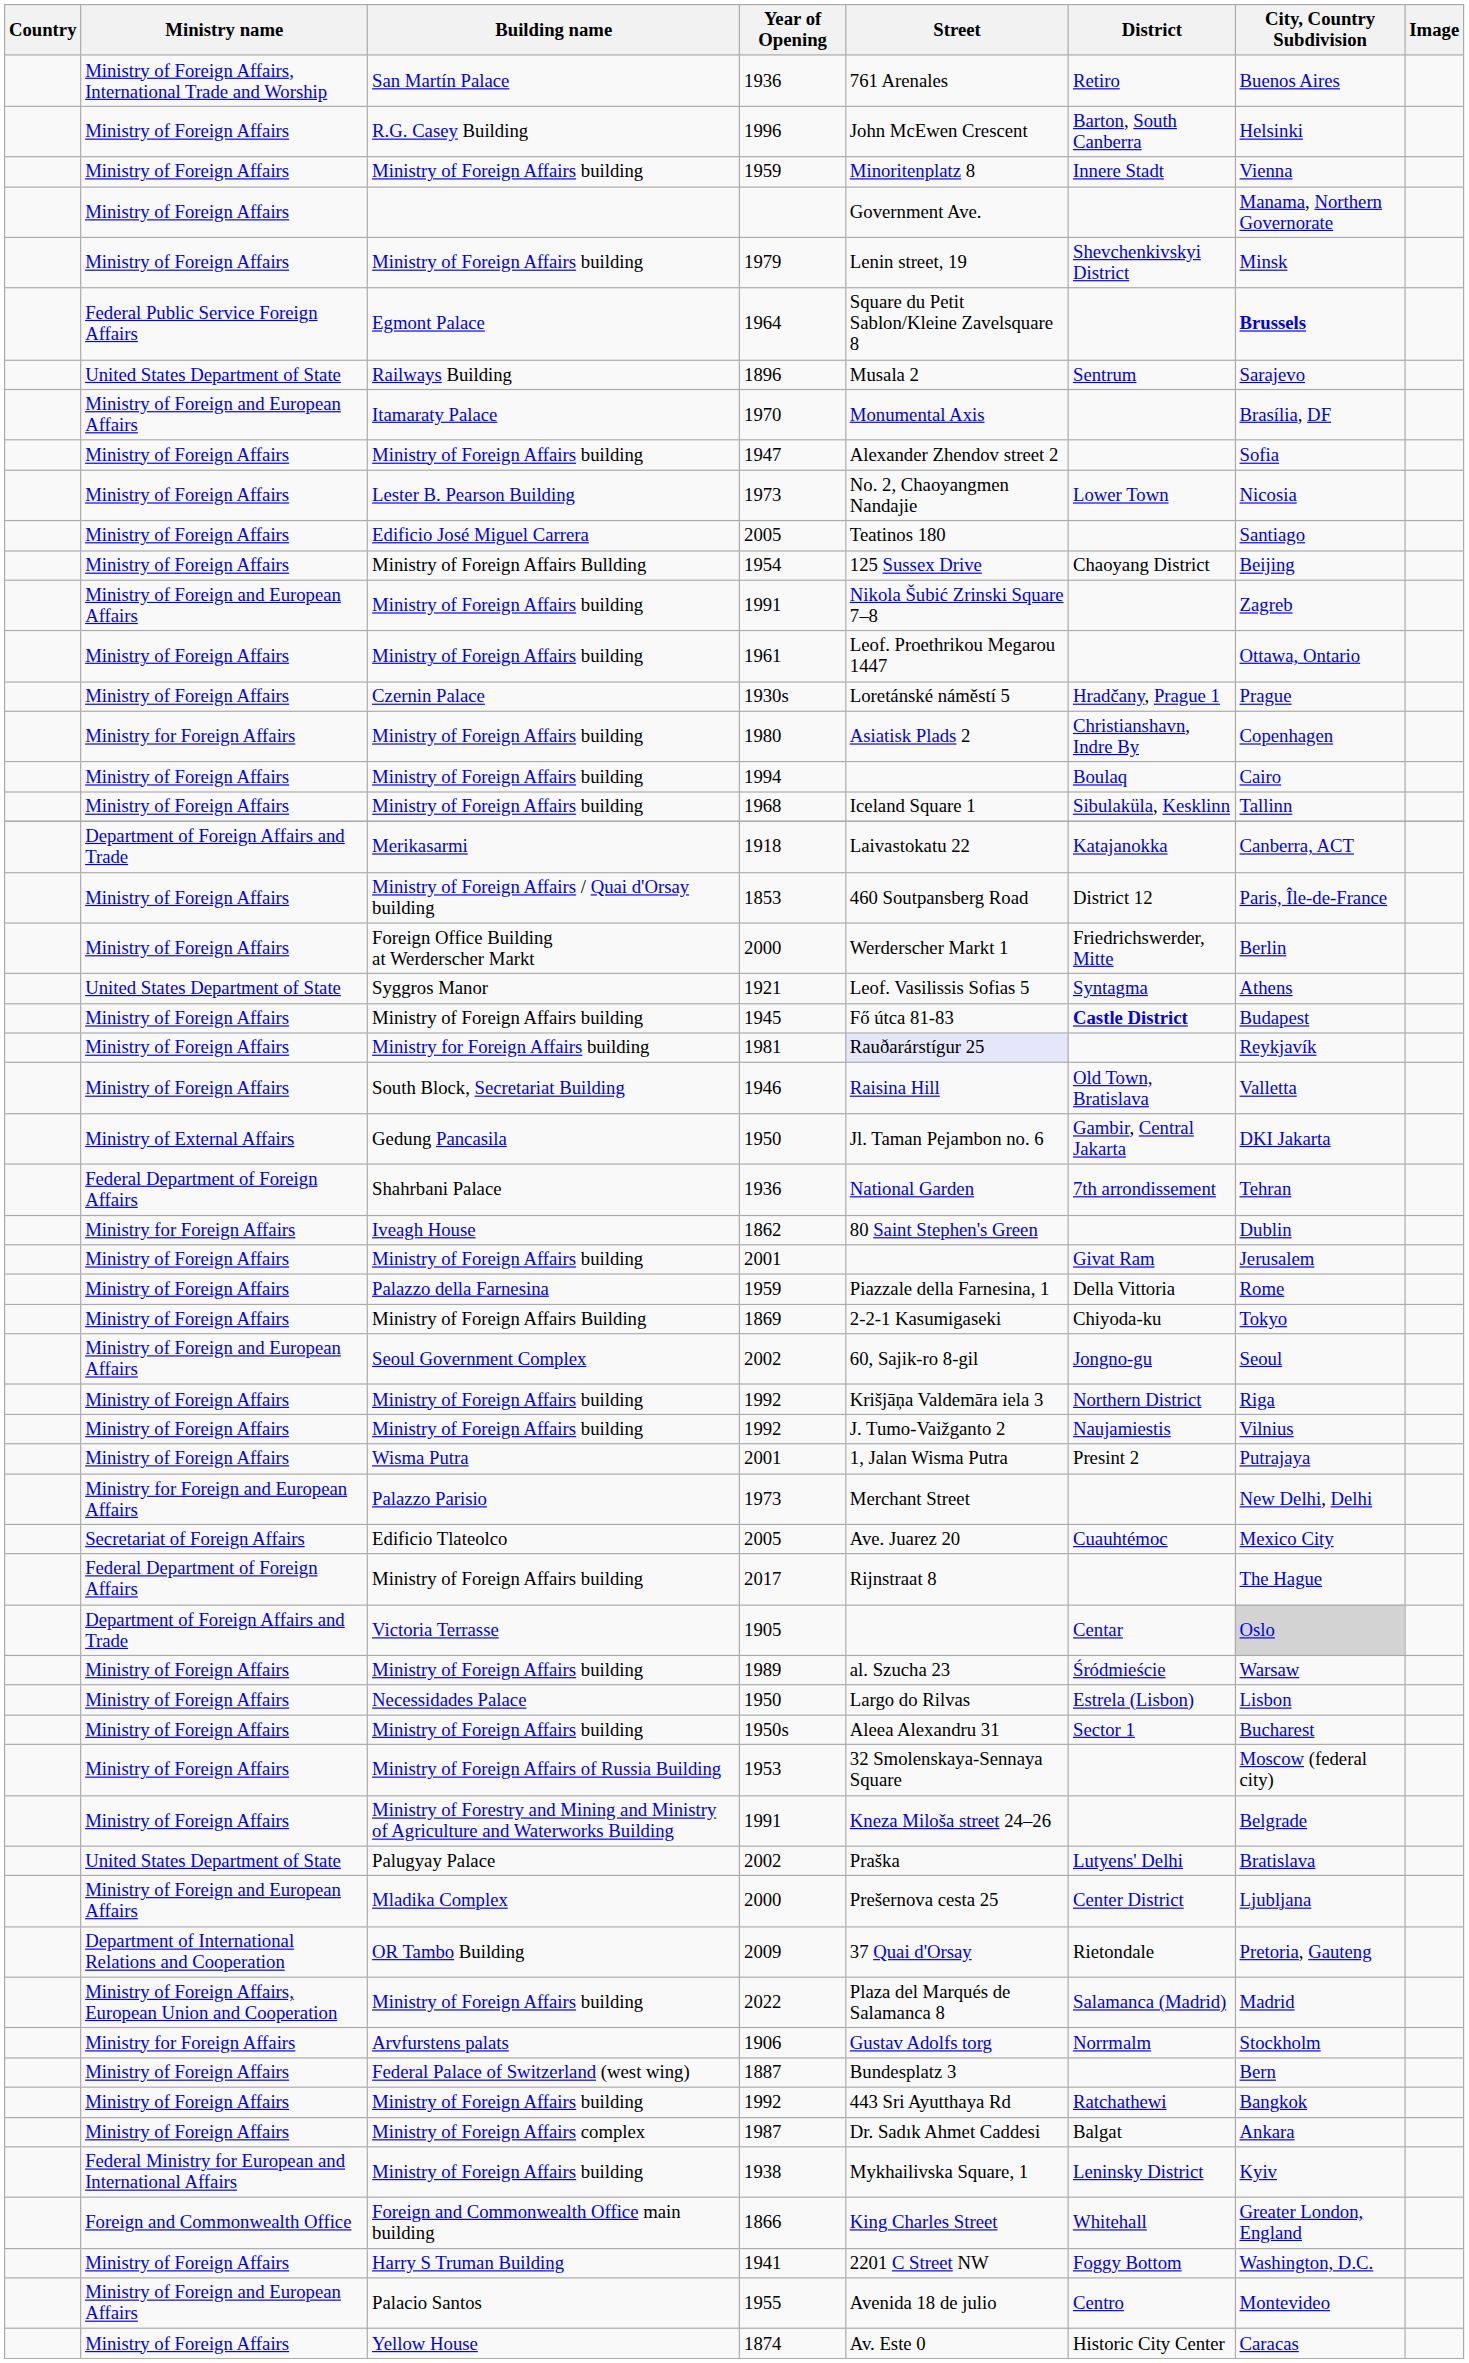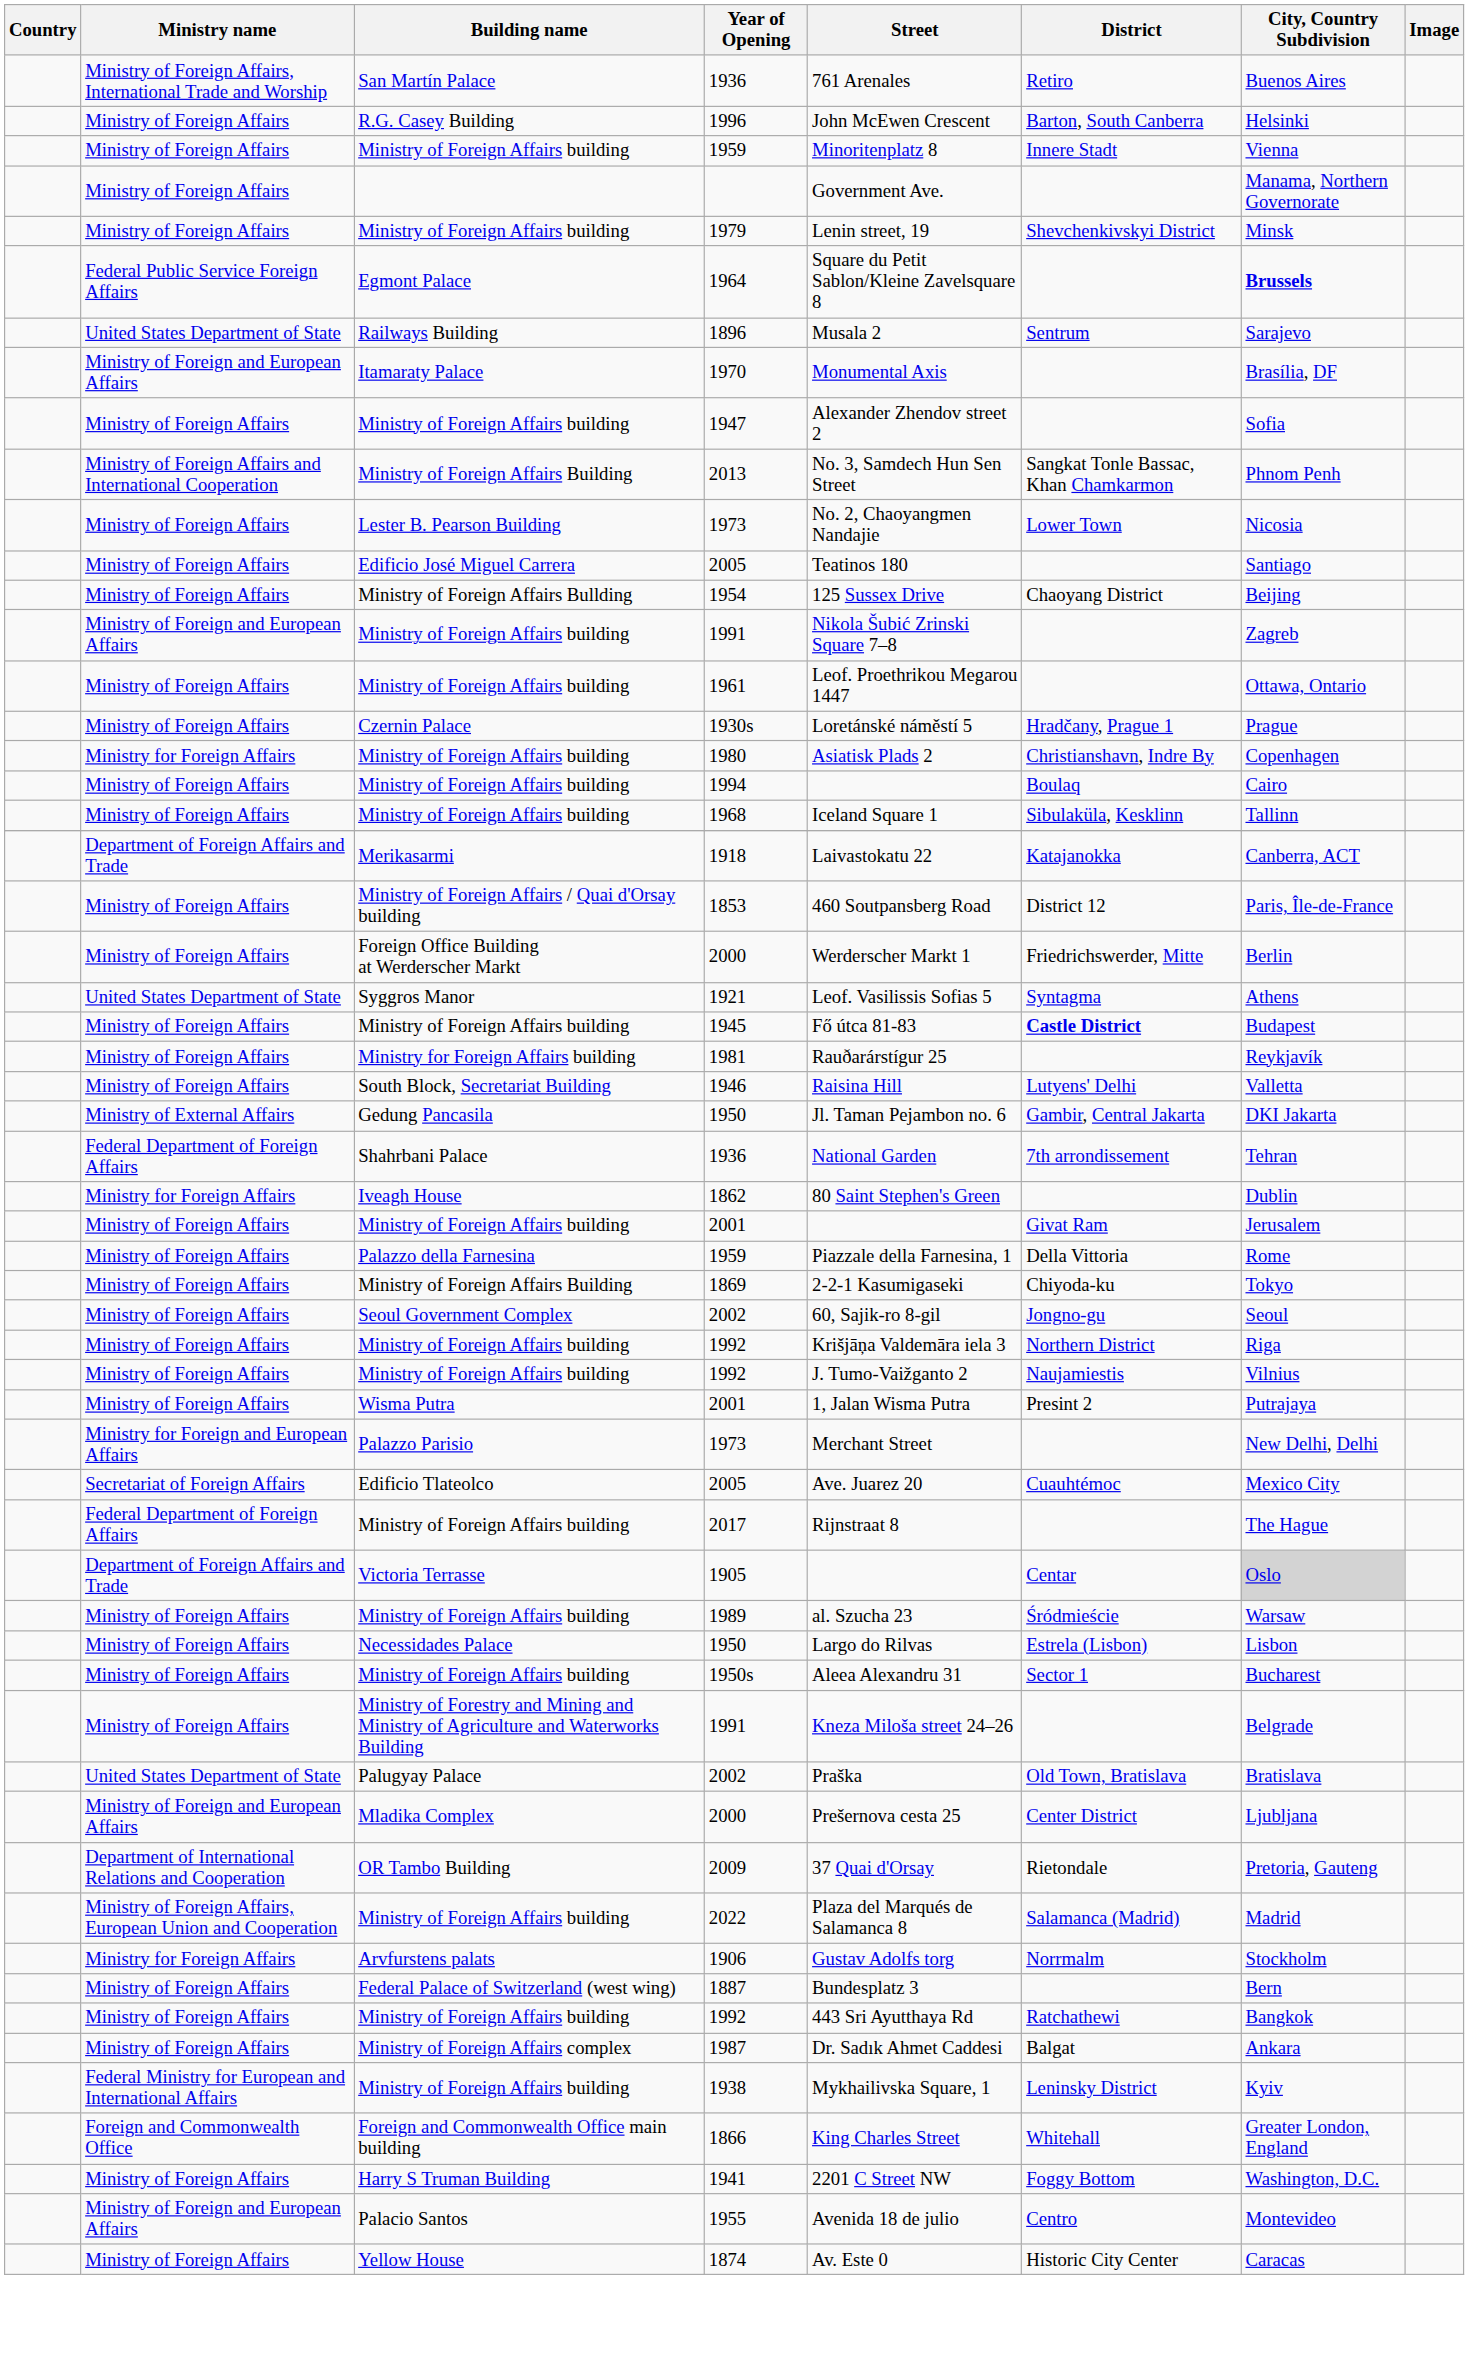+ row: Ministry of Foreign Affairs and International Cooperation | Ministry of Foreign Affairs Building | 2013 | No. 3, Samdech Hun Sen Street | Sangkat Tonle Bassac, Khan Chamkarmon | Phnom Penh
1981 | Street: lavender background -> no background
1946 | District: Old Town, Bratislava -> Lutyens' Delhi
Seoul Government Complex / 2002 | Ministry name: Ministry of Foreign and European Affairs -> Ministry of Foreign Affairs
- row: Ministry of Foreign Affairs | Ministry of Foreign Affairs of Russia Building | 1953 | 32 Smolenskaya-Sennaya Square | Moscow (federal city)
Palugyay Palace / 2002 | District: Lutyens' Delhi -> Old Town, Bratislava
